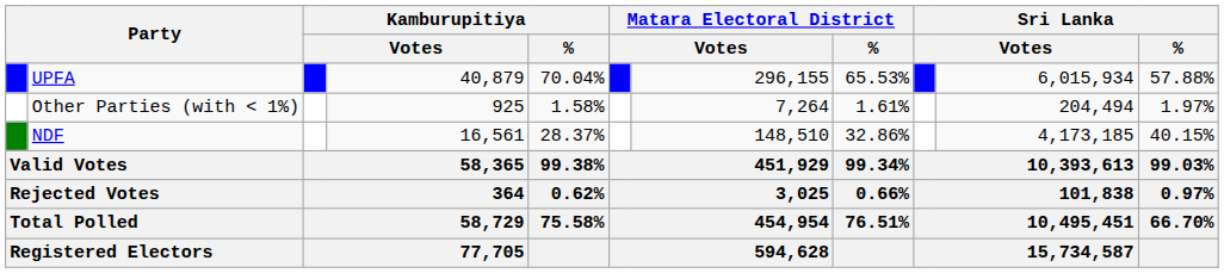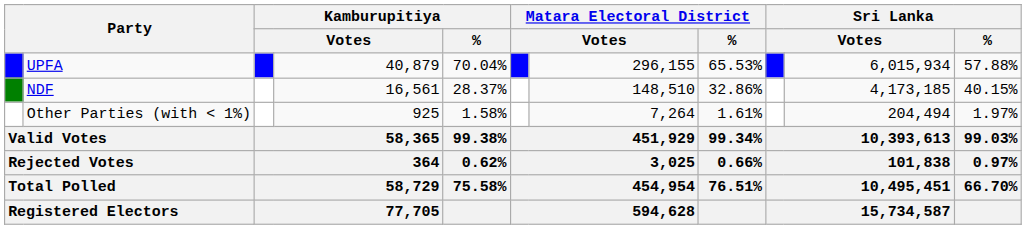rows swapped: NDF <-> Other Parties (with < 1%)
